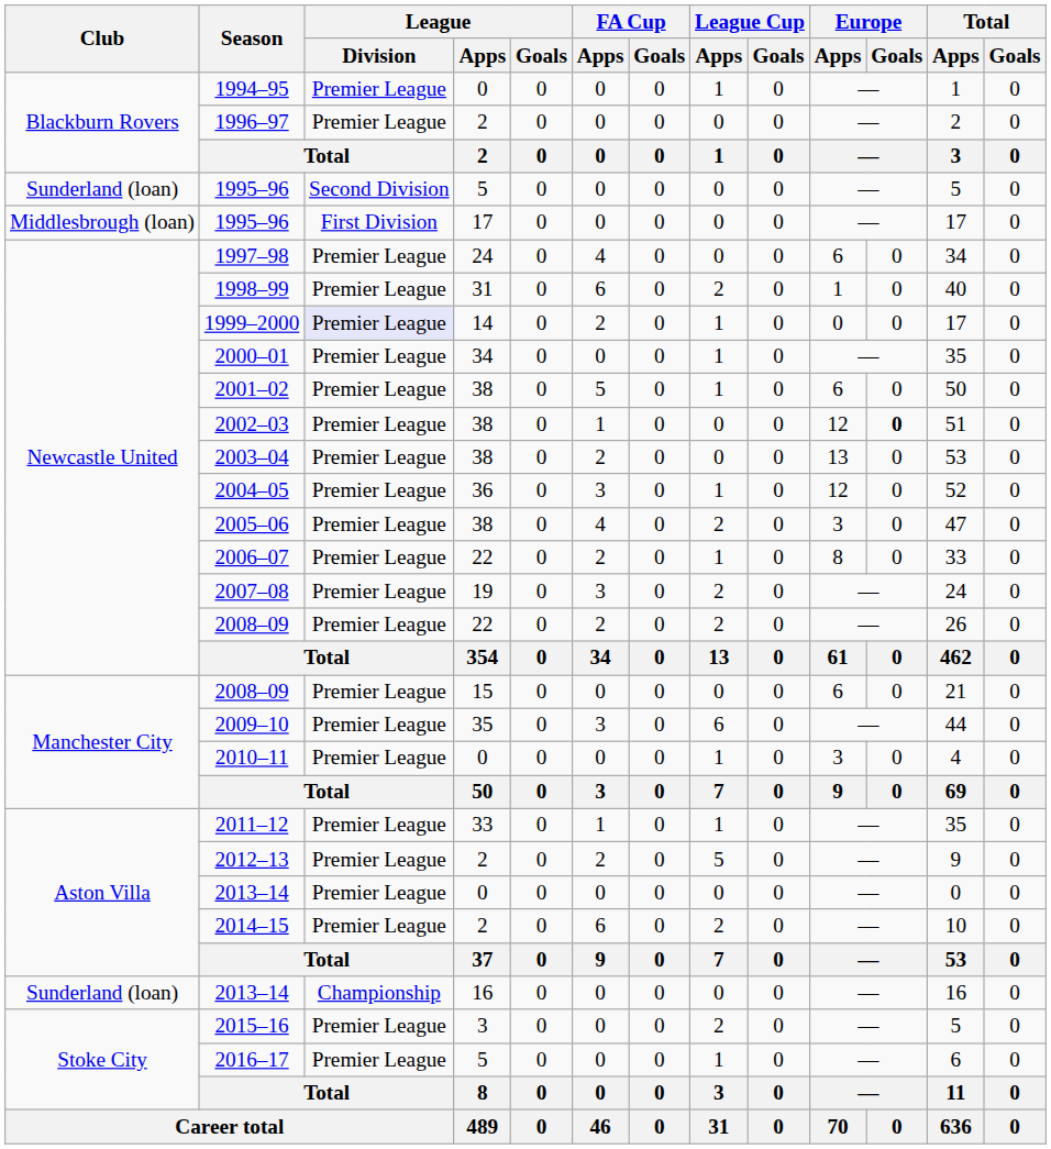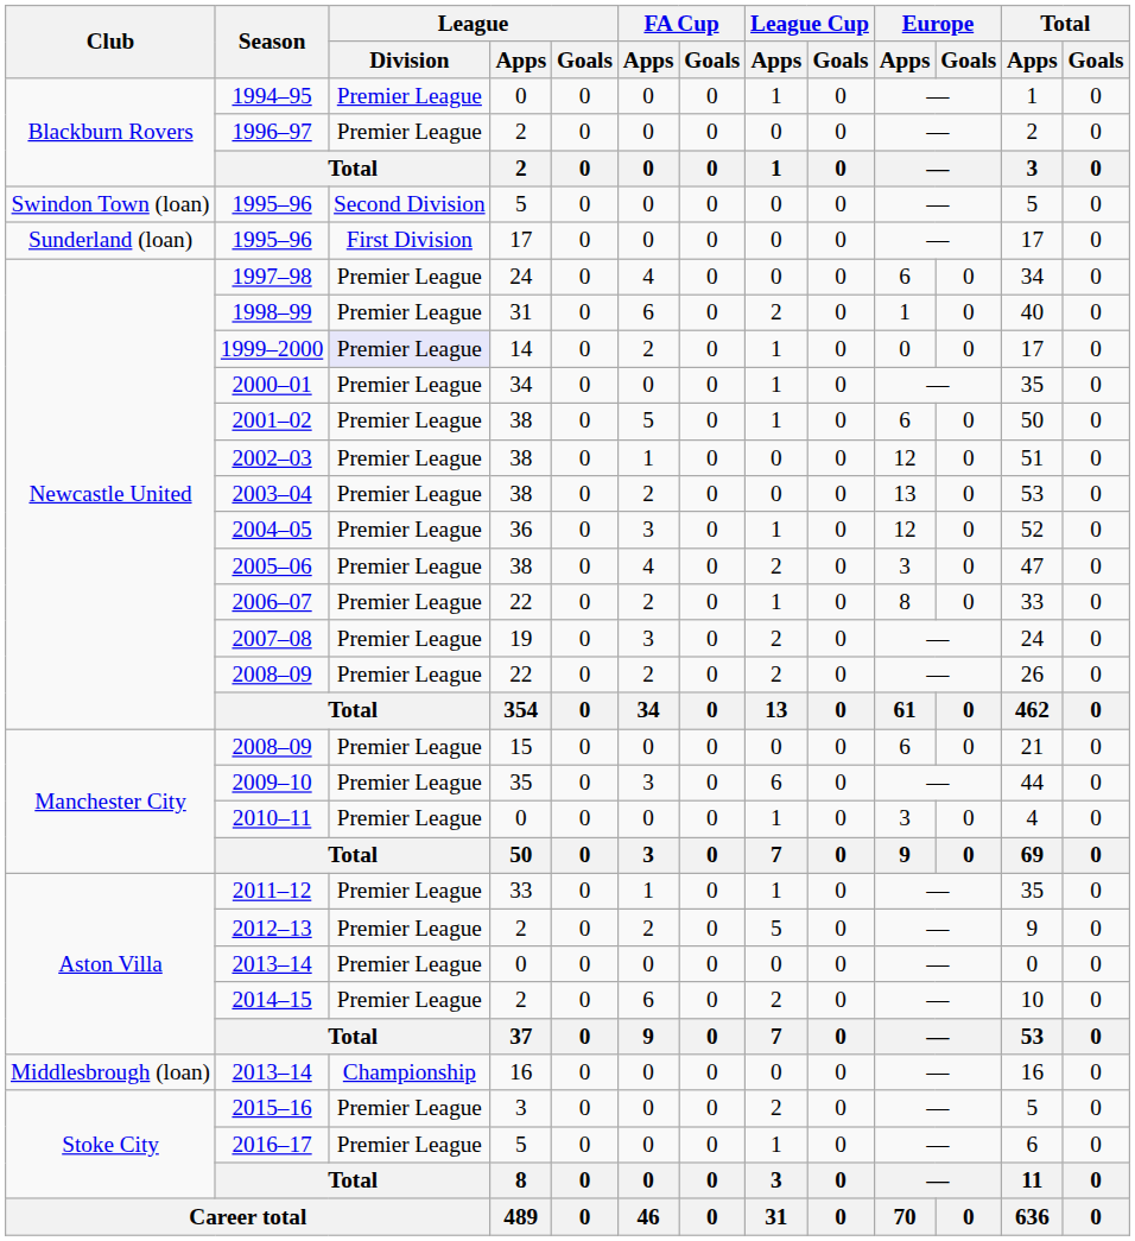1995–96 / 5 | Club: Sunderland (loan) -> Swindon Town (loan)
1995–96 / 17 | Club: Middlesbrough (loan) -> Sunderland (loan)
2002–03 | Europe / Goals: bold -> normal
2013–14 / 16 | Club: Sunderland (loan) -> Middlesbrough (loan)
